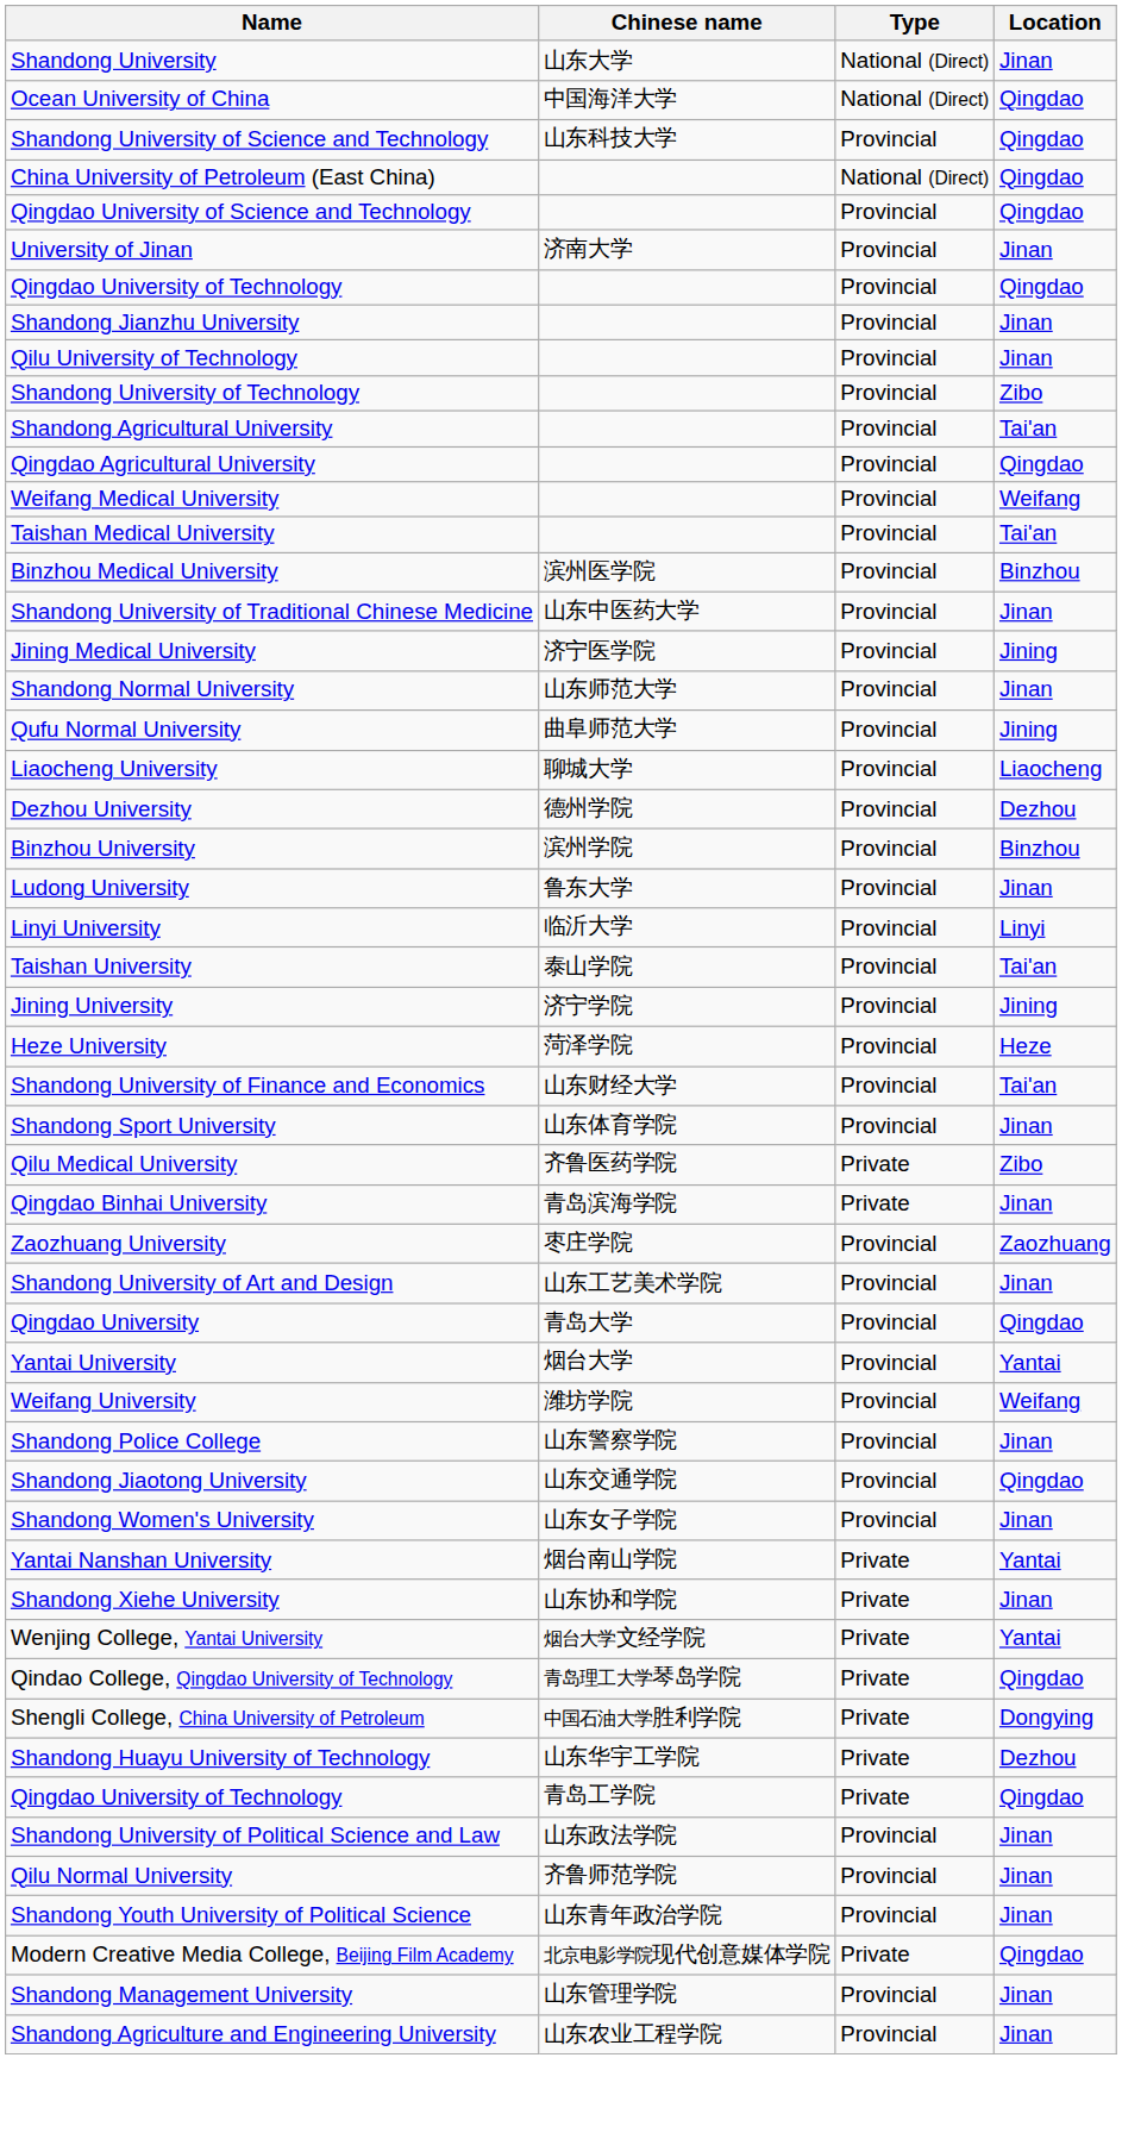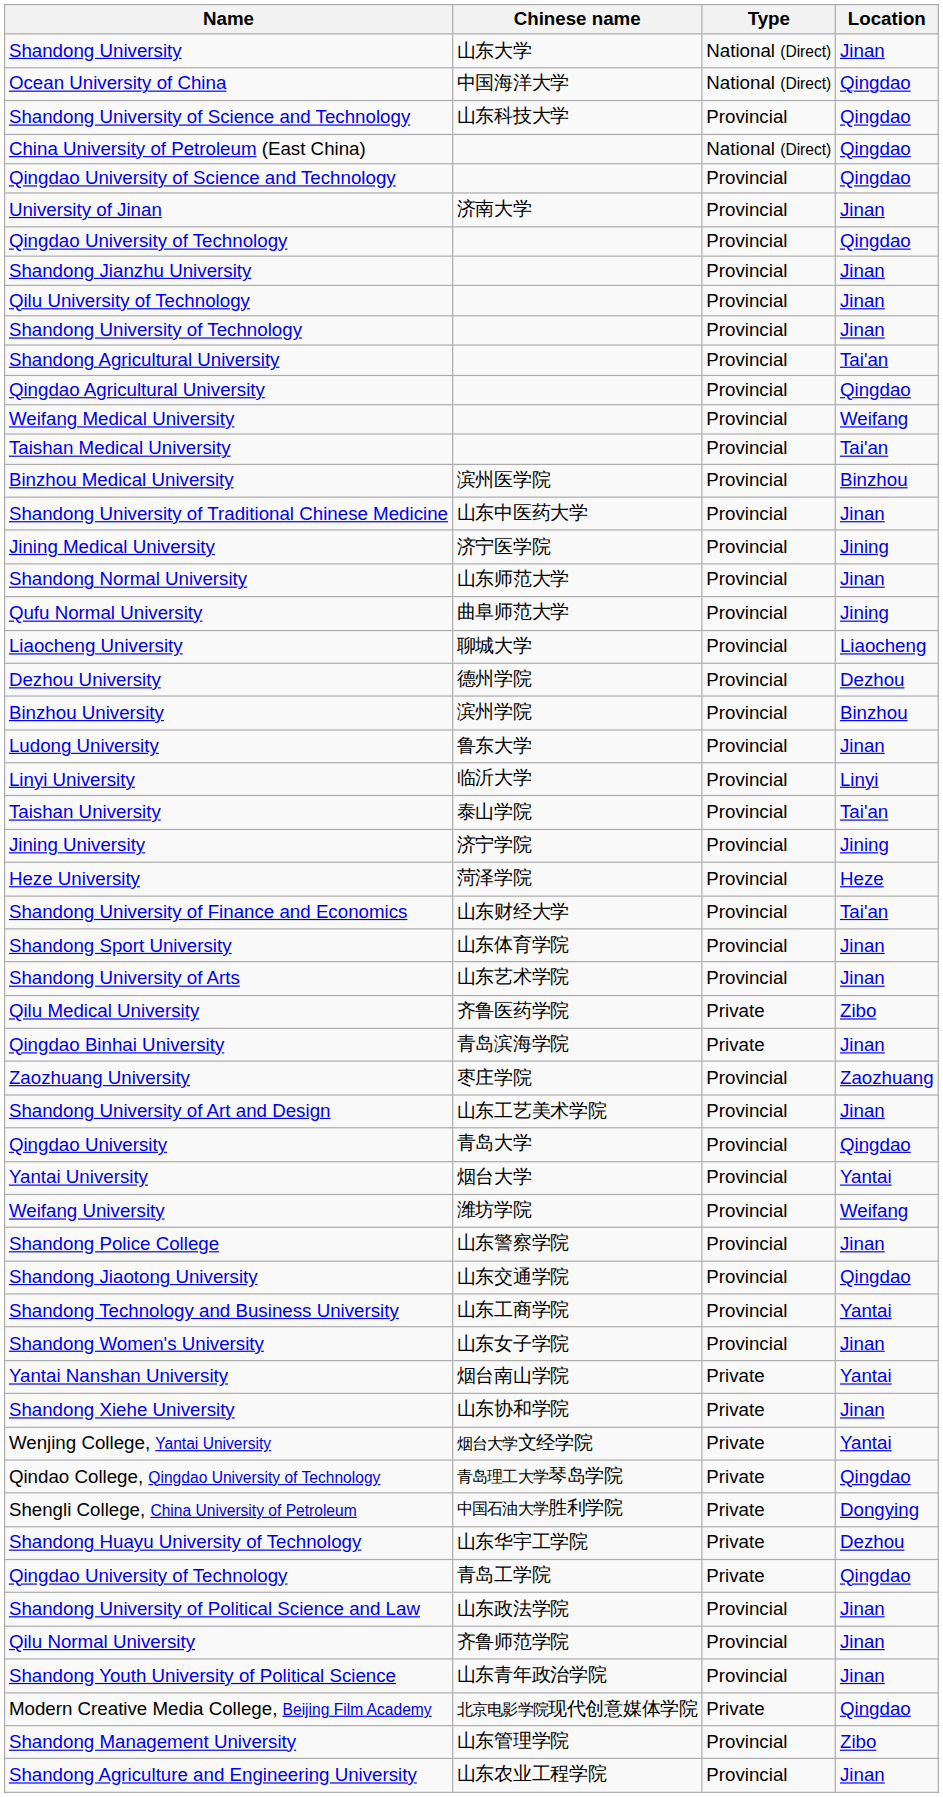Shandong University of Technology | Location: Zibo -> Jinan
+ row: Shandong University of Arts | 山东艺术学院 | Provincial | Jinan
+ row: Shandong Technology and Business University | 山东工商学院 | Provincial | Yantai
Shandong Management University | Location: Jinan -> Zibo
